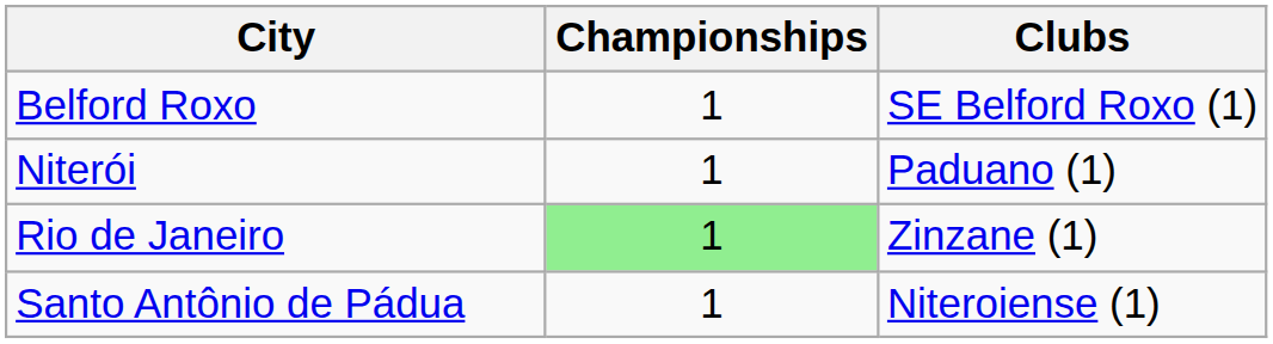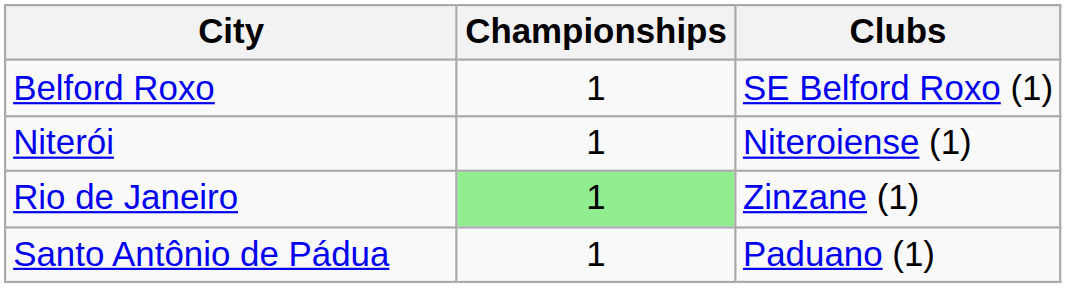Niterói | Clubs: Paduano (1) -> Niteroiense (1)
Santo Antônio de Pádua | Clubs: Niteroiense (1) -> Paduano (1)
